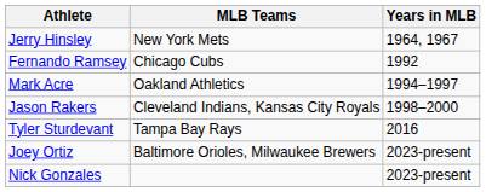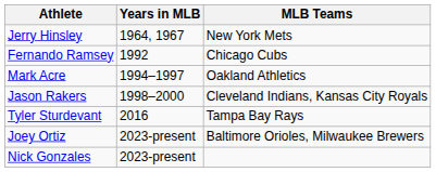columns swapped: Years in MLB <-> MLB Teams
